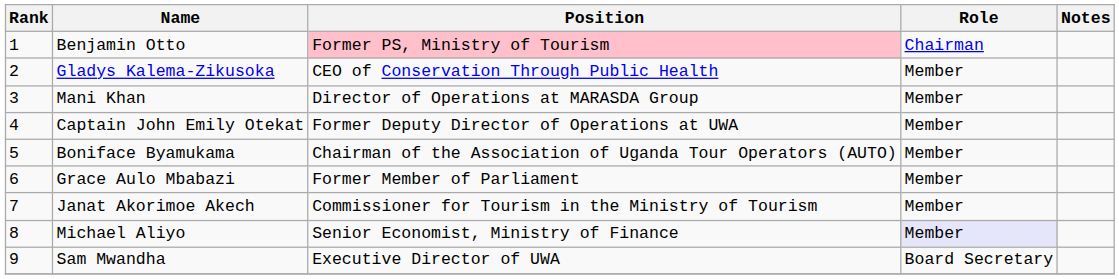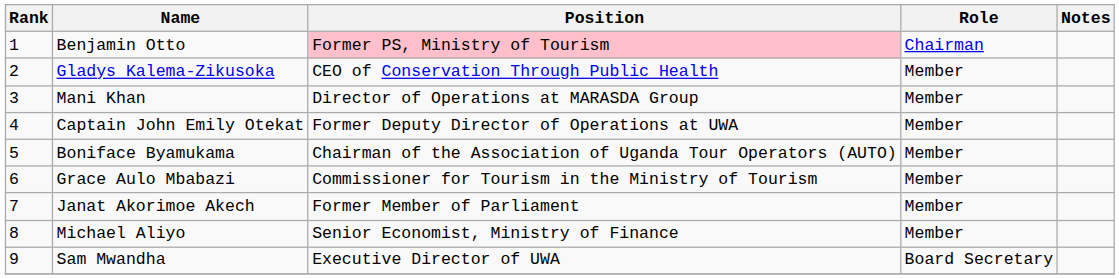Grace Aulo Mbabazi | Position: Former Member of Parliament -> Commissioner for Tourism in the Ministry of Tourism
Janat Akorimoe Akech | Position: Commissioner for Tourism in the Ministry of Tourism -> Former Member of Parliament
Michael Aliyo | Role: lavender background -> no background
